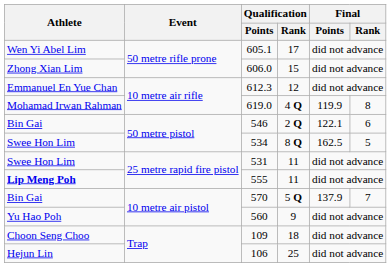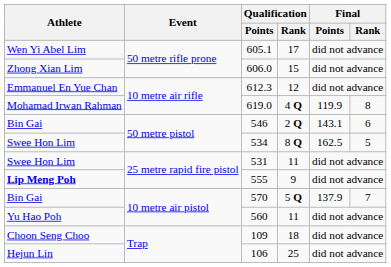546 | Final / Points: 122.1 -> 143.1
555 | Qualification / Rank: 11 -> 9
560 | Qualification / Rank: 9 -> 11
